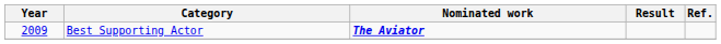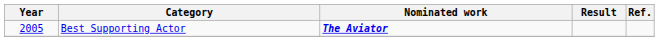Best Supporting Actor | Year: 2009 -> 2005
